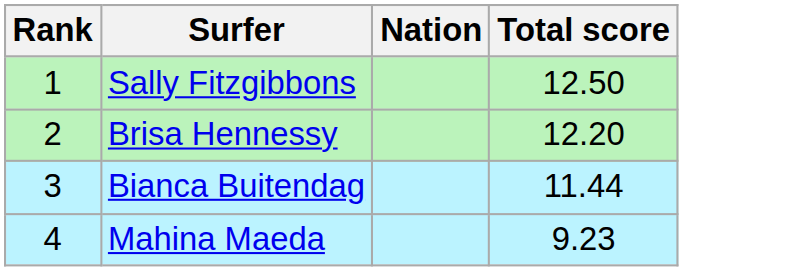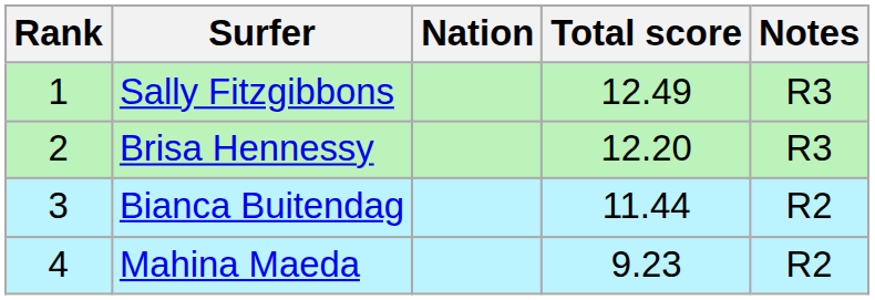+ column: Notes | R3 | R3 | R2 | R2
Sally Fitzgibbons | Total score: 12.50 -> 12.49
